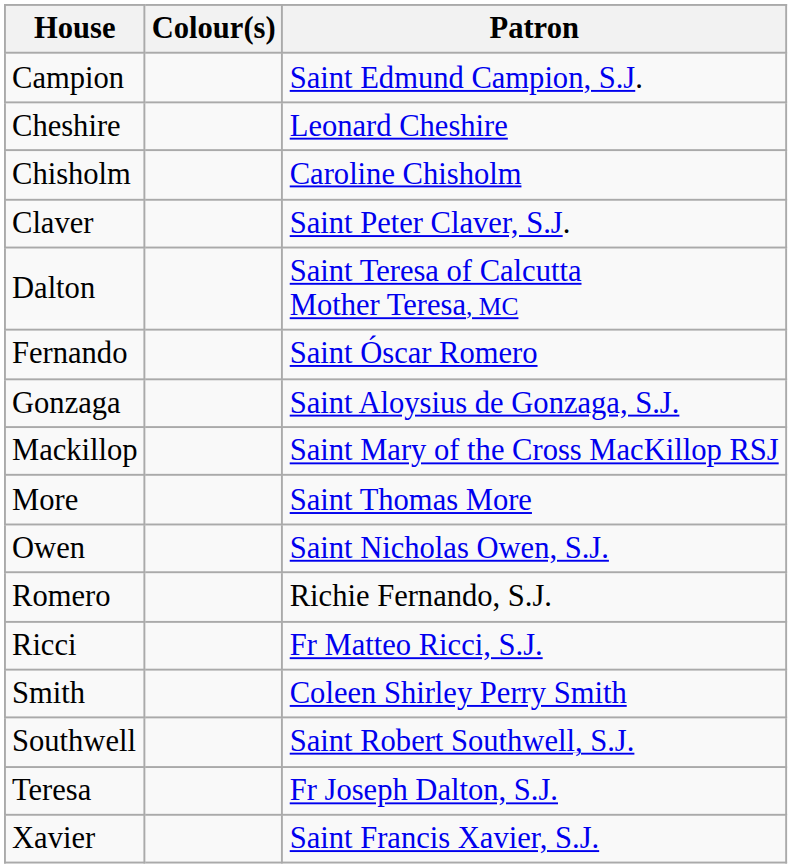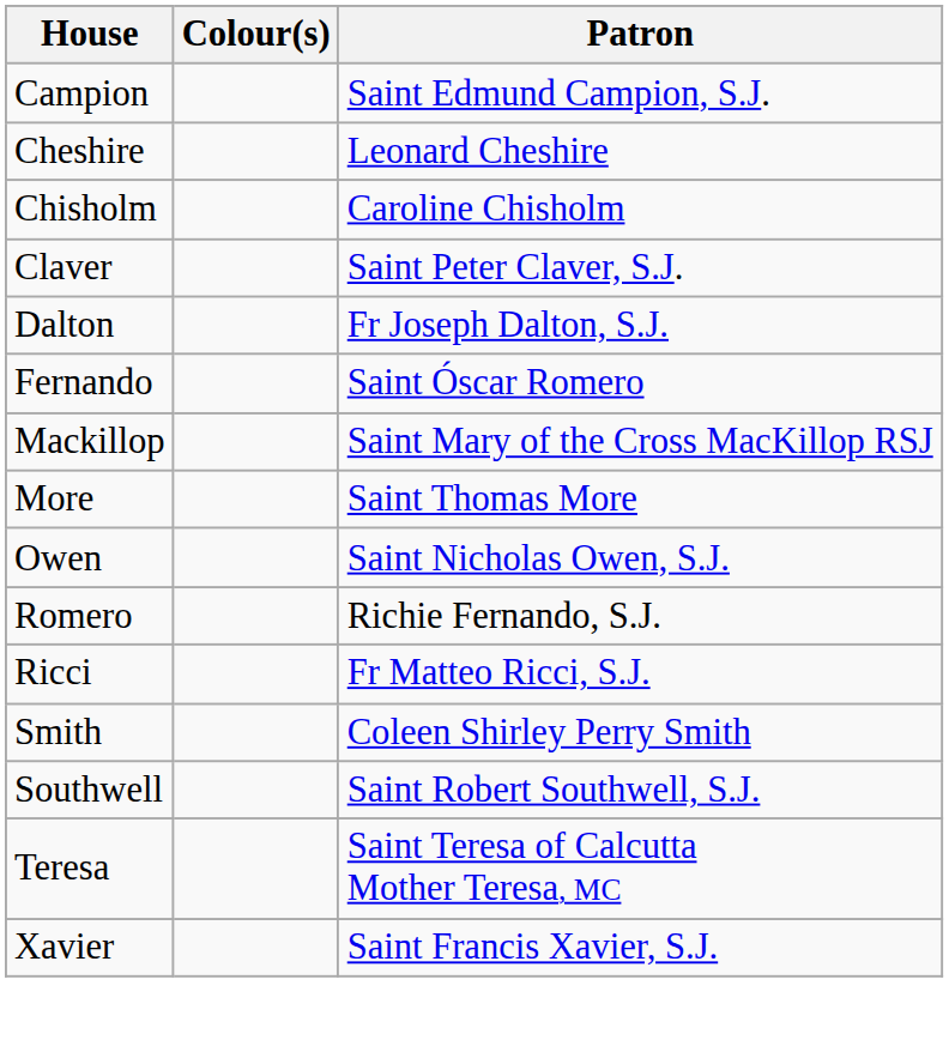Dalton | Patron: Saint Teresa of Calcutta Mother Teresa, MC -> Fr Joseph Dalton, S.J.
- row: Gonzaga | Saint Aloysius de Gonzaga, S.J.
Teresa | Patron: Fr Joseph Dalton, S.J. -> Saint Teresa of Calcutta Mother Teresa, MC
